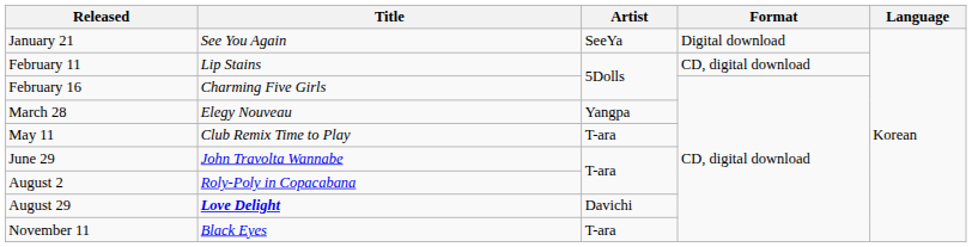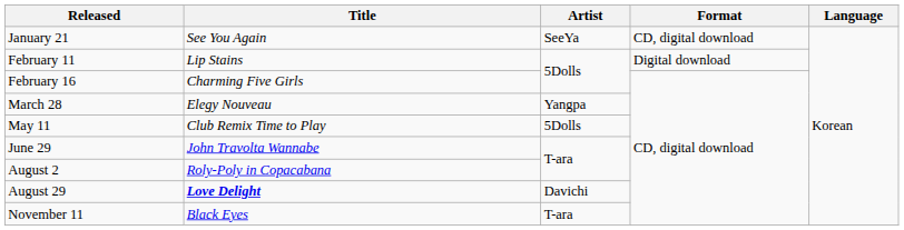January 21 | Format: Digital download -> CD, digital download
February 11 | Format: CD, digital download -> Digital download
May 11 | Artist: T-ara -> 5Dolls
